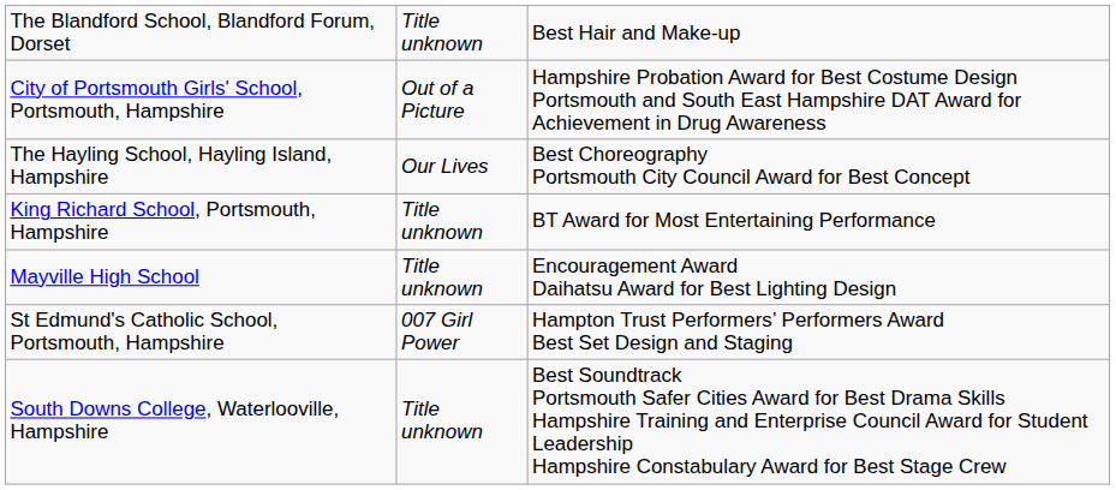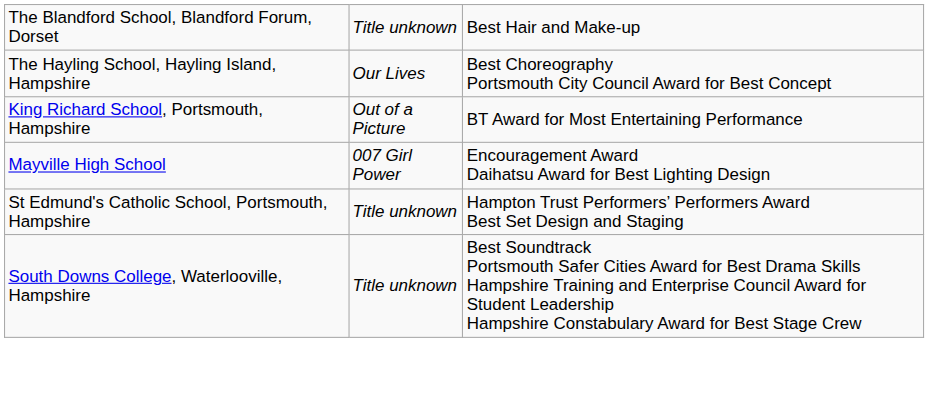- row: City of Portsmouth Girls' School, Portsmouth, Hampshire | Out of a Picture | Hampshire Probation Award for Best Costume Design Portsmouth and South East Hampshire DAT Award for Achievement in Drug Awareness
King Richard School, Portsmouth, Hampshire | column 2: Title unknown -> Out of a Picture
Mayville High School | column 2: Title unknown -> 007 Girl Power
St Edmund's Catholic School, Portsmouth, Hampshire | column 2: 007 Girl Power -> Title unknown
